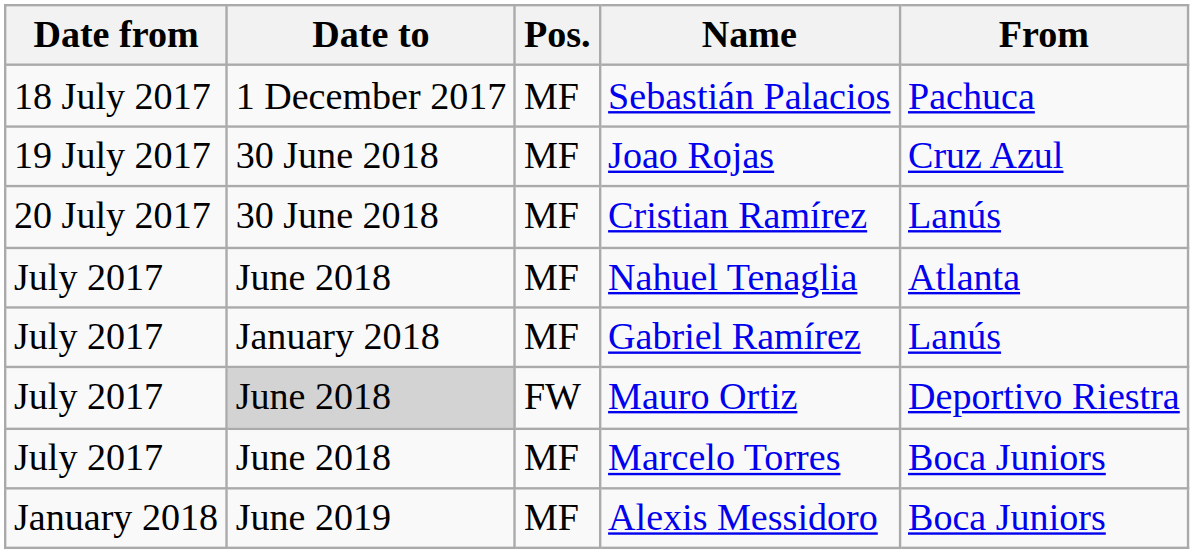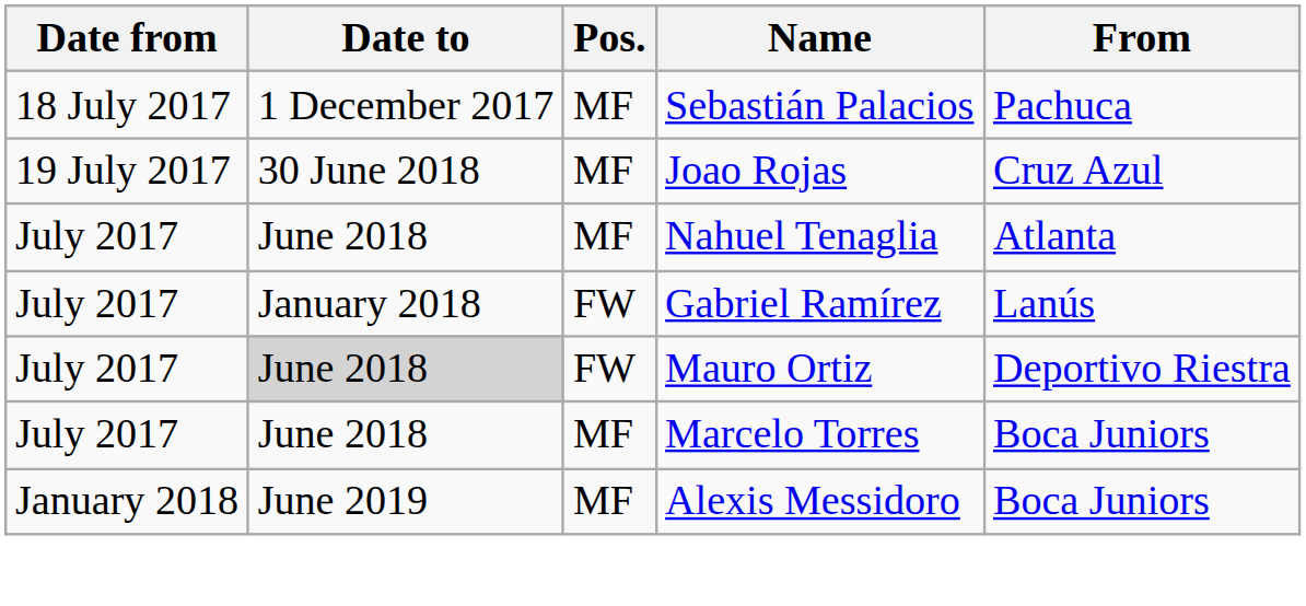- row: 20 July 2017 | 30 June 2018 | MF | Cristian Ramírez | Lanús
Gabriel Ramírez | Pos.: MF -> FW
